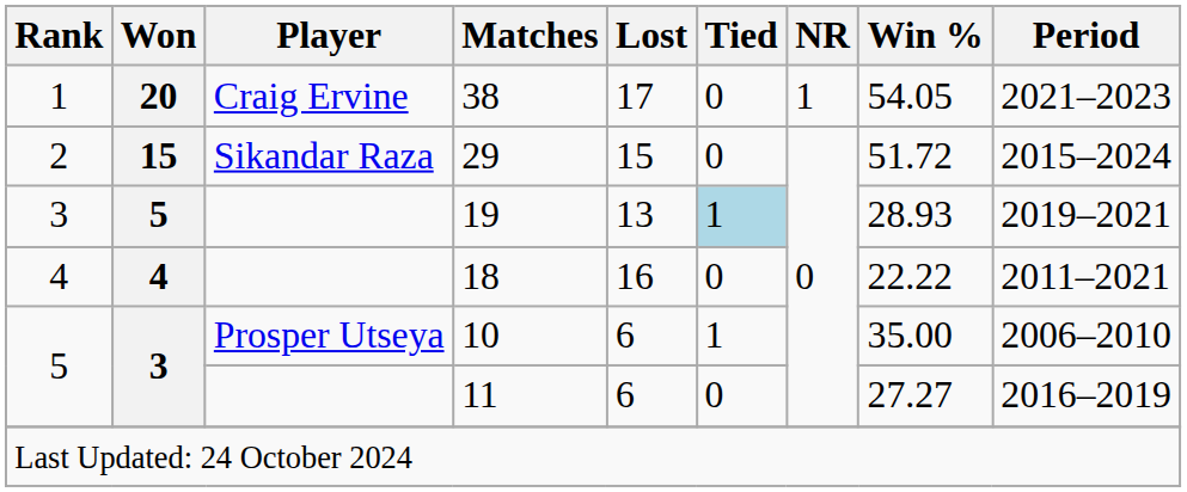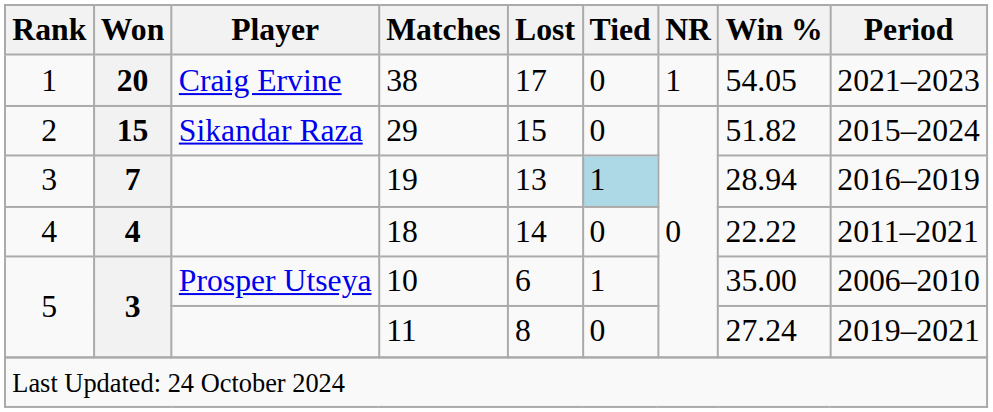29 | Win %: 51.72 -> 51.82
19 | Won: 5 -> 7
19 | Win %: 28.93 -> 28.94
19 | Period: 2019–2021 -> 2016–2019
18 | Lost: 16 -> 14
11 | Lost: 6 -> 8
11 | Win %: 27.27 -> 27.24
11 | Period: 2016–2019 -> 2019–2021
